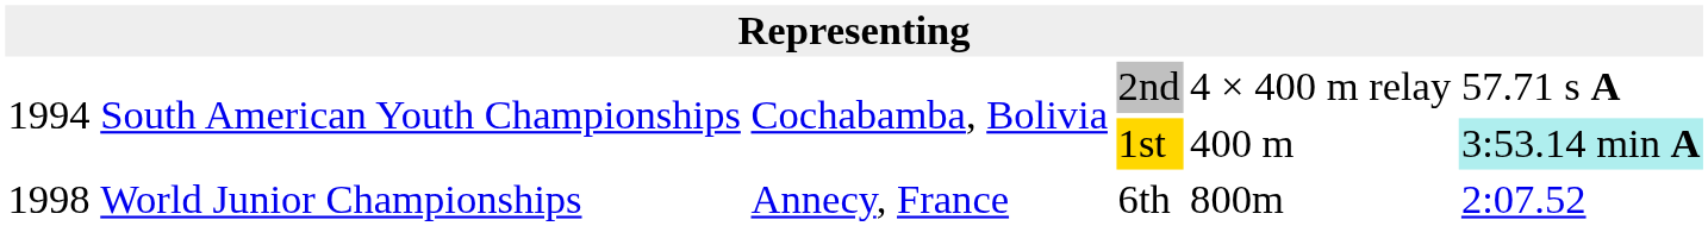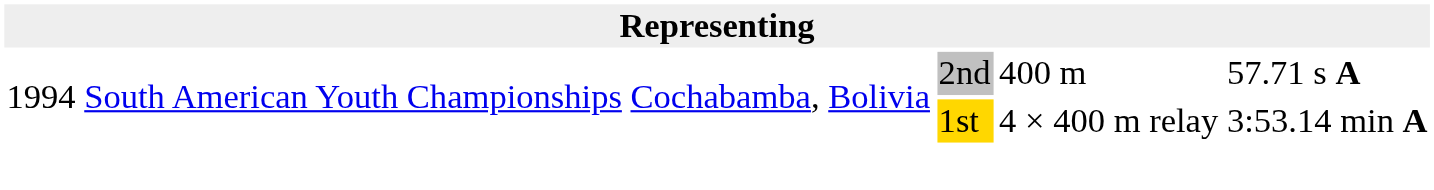2nd | column 5: 4 × 400 m relay -> 400 m
1st | column 5: 400 m -> 4 × 400 m relay
1st | column 6: paleturquoise background -> no background
- row: 1998 | World Junior Championships | Annecy, France | 6th | 800m | 2:07.52
